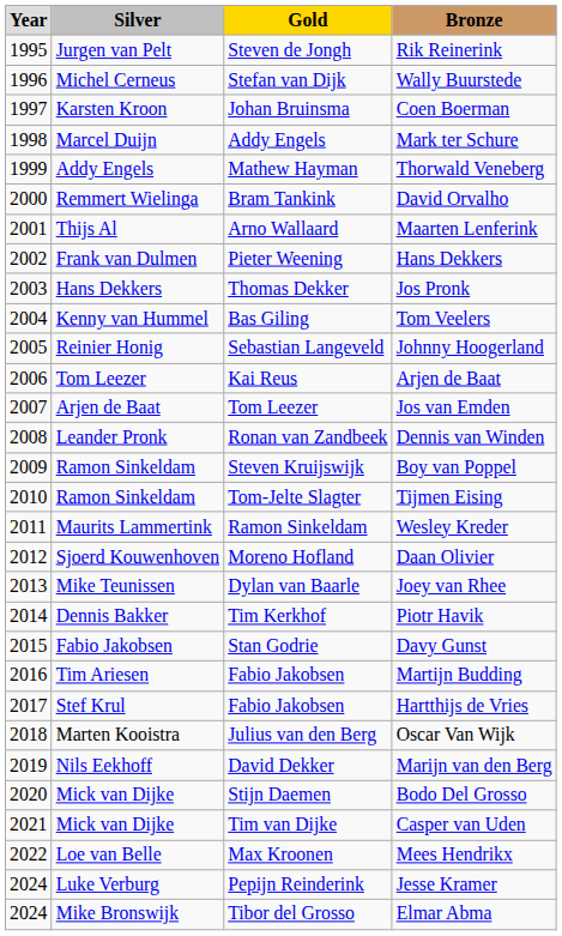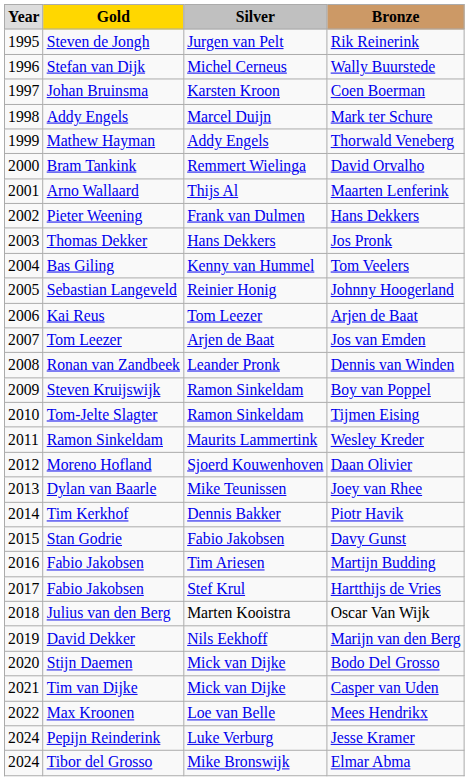columns swapped: Gold <-> Silver
